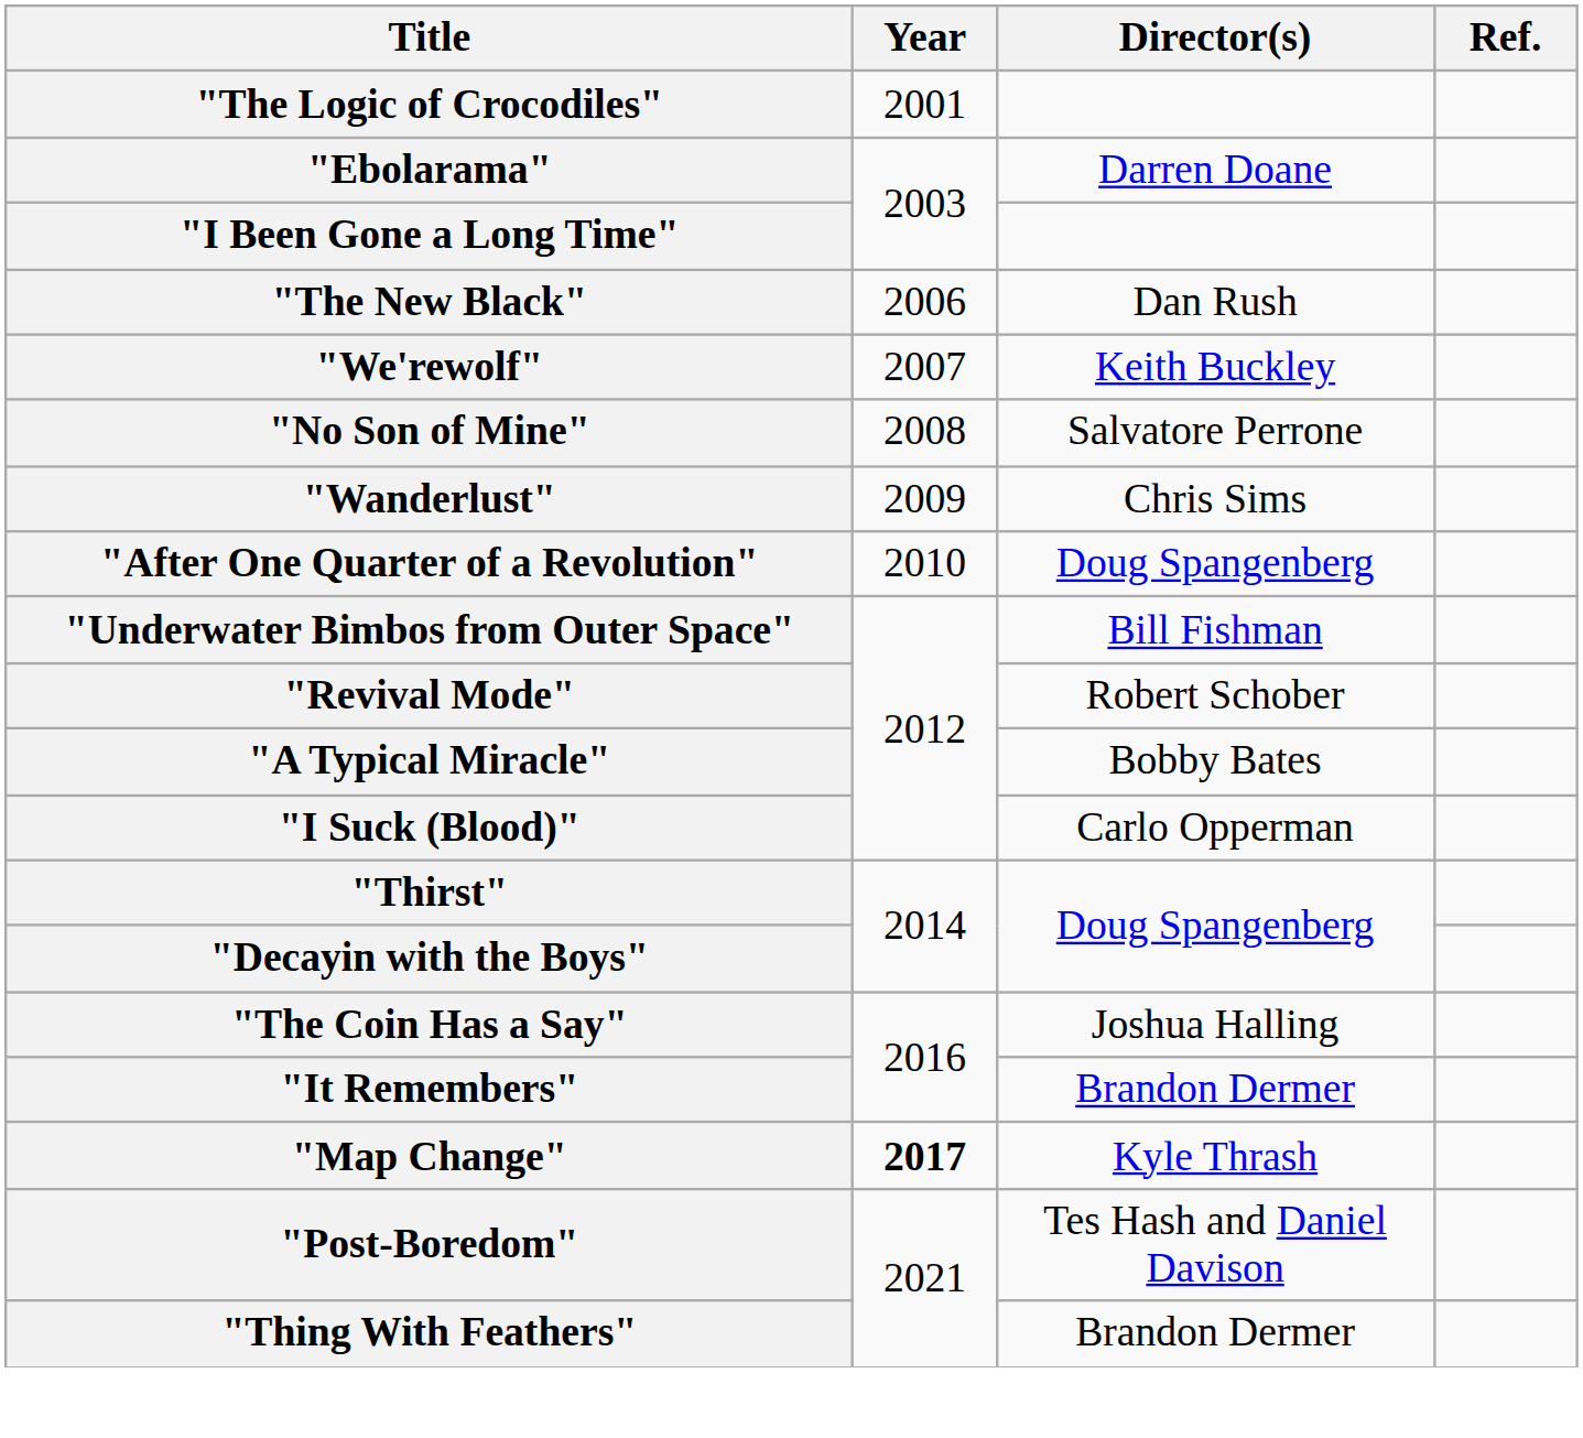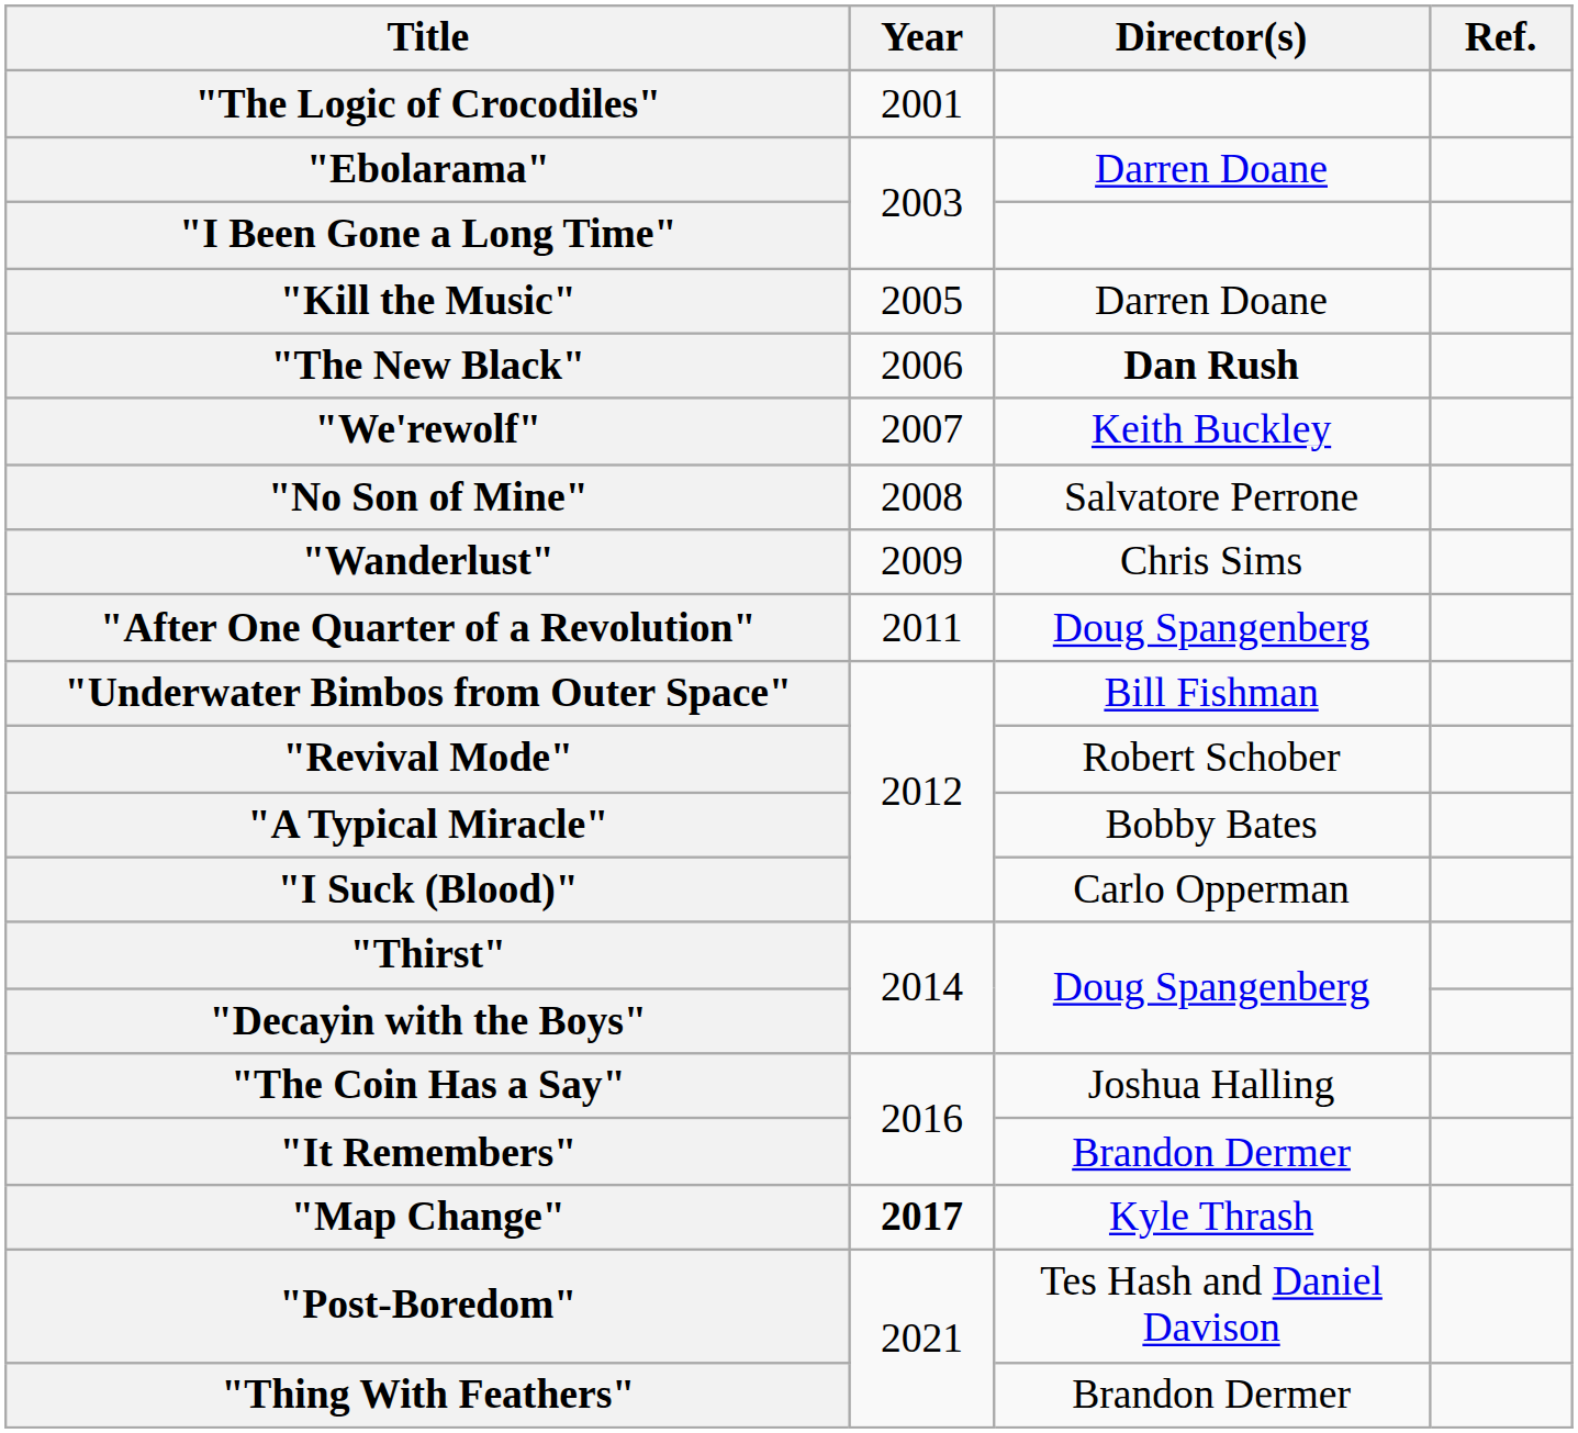+ row: "Kill the Music" | 2005 | Darren Doane
"The New Black" | Director(s): normal -> bold
"After One Quarter of a Revolution" | Year: 2010 -> 2011
